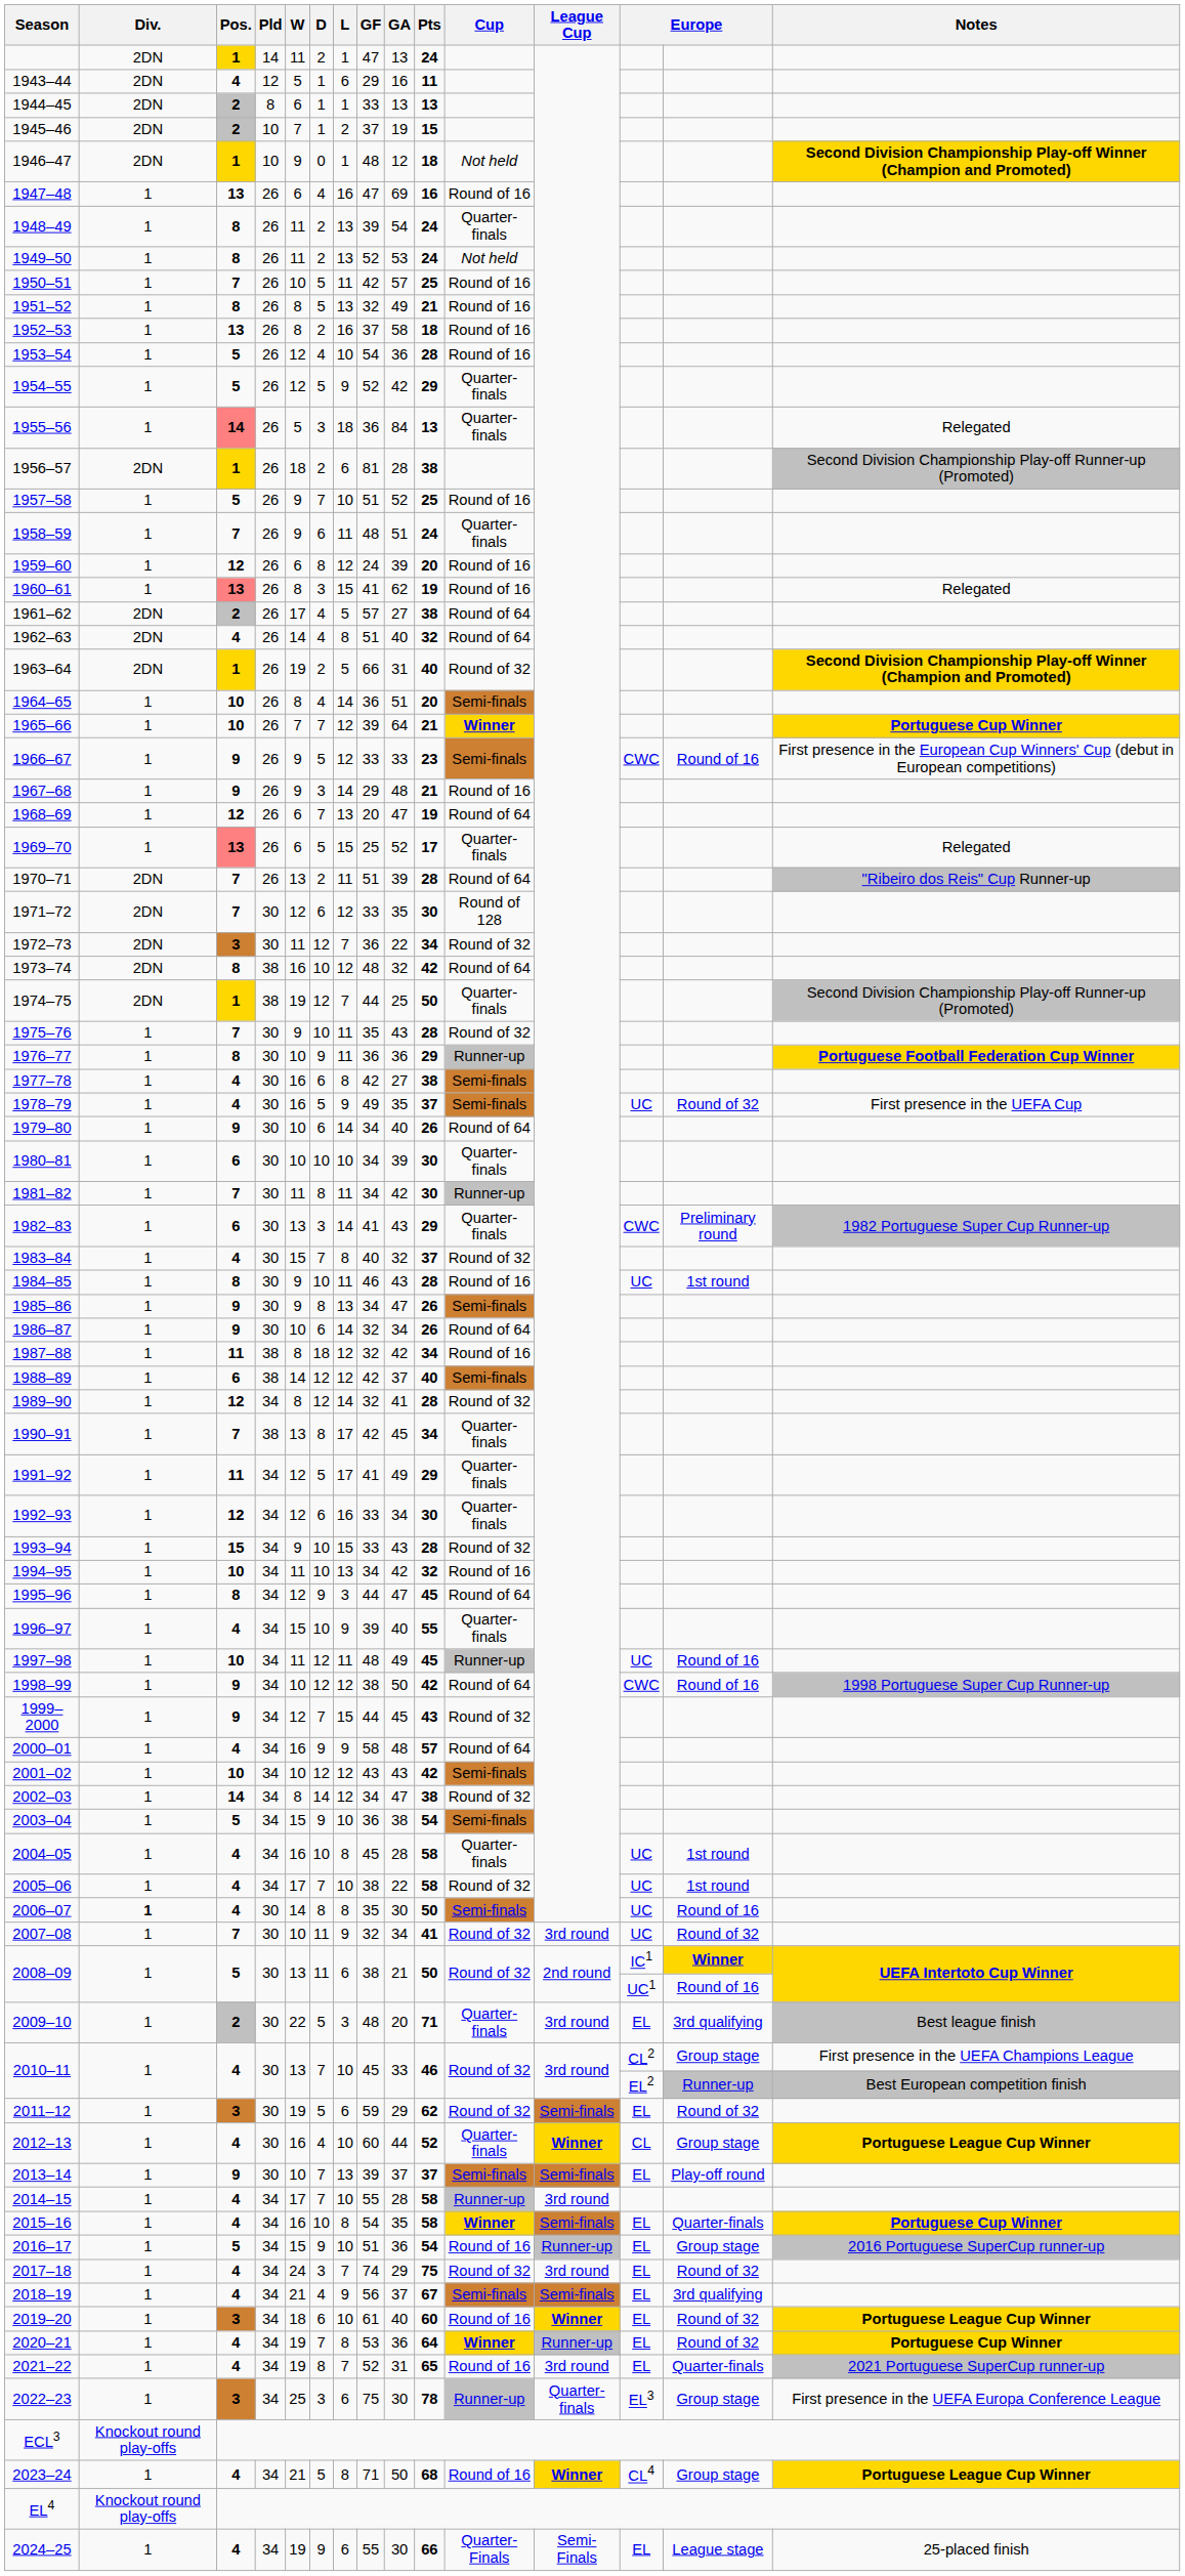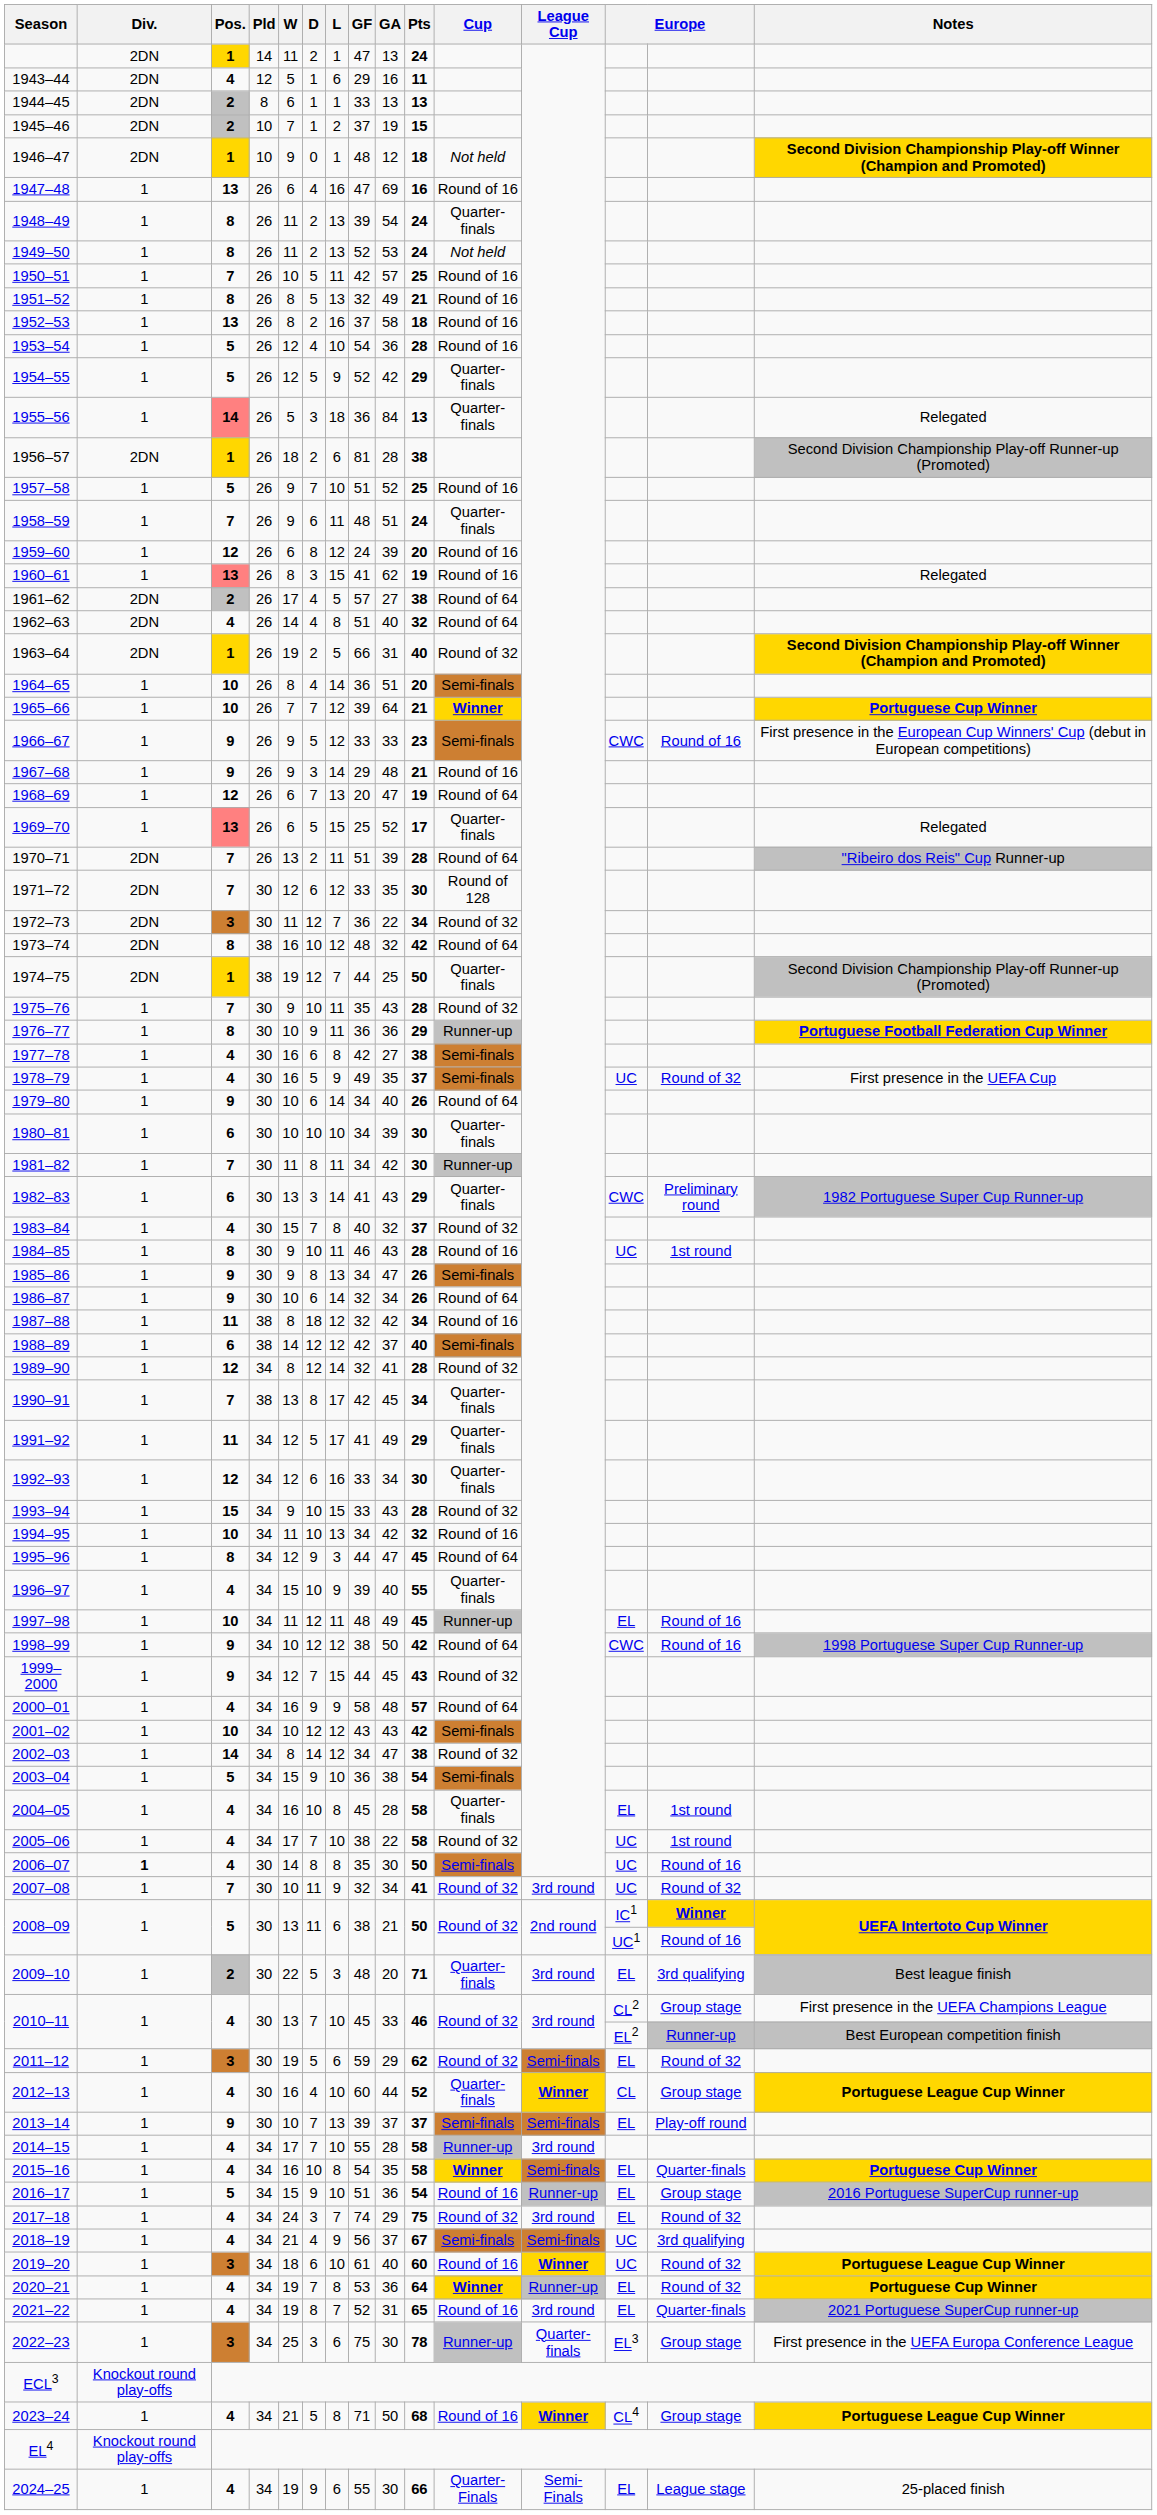1997–98 | column 13: UC -> EL
2004–05 | column 13: UC -> EL
2018–19 | column 13: EL -> UC
2019–20 | column 13: EL -> UC
